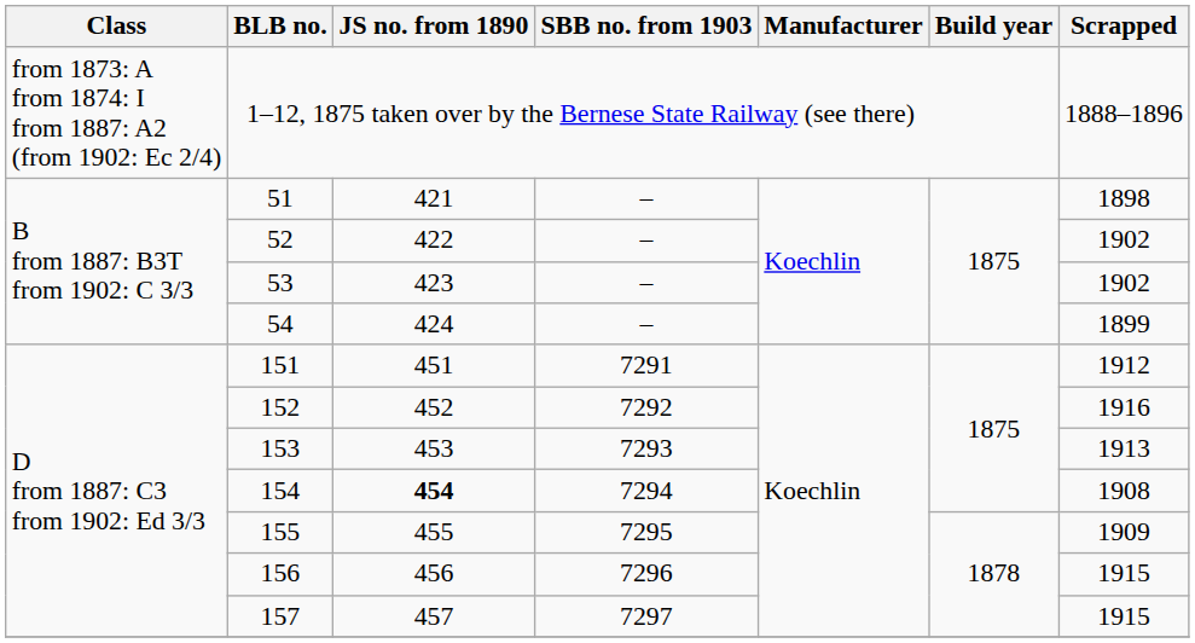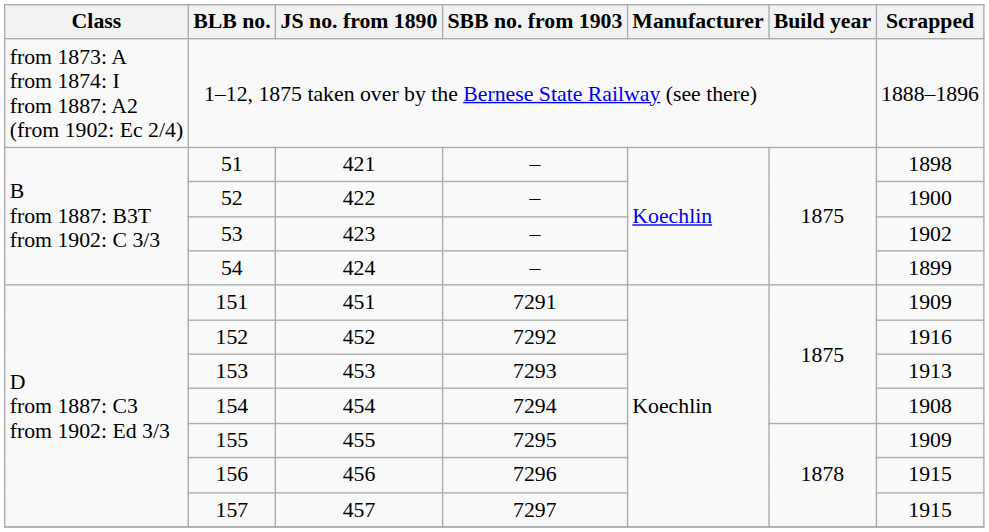52 | Scrapped: 1902 -> 1900
151 | Scrapped: 1912 -> 1909
154 | JS no. from 1890: bold -> normal
